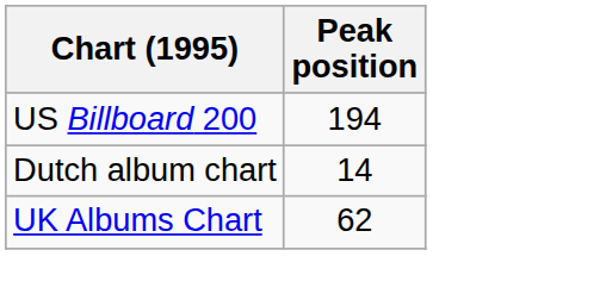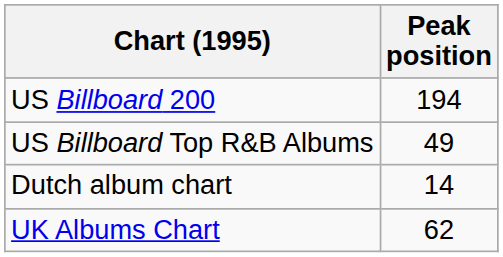+ row: US Billboard Top R&B Albums | 49
